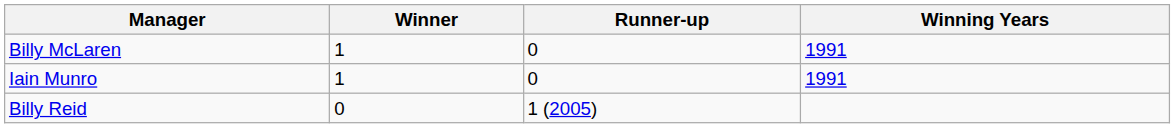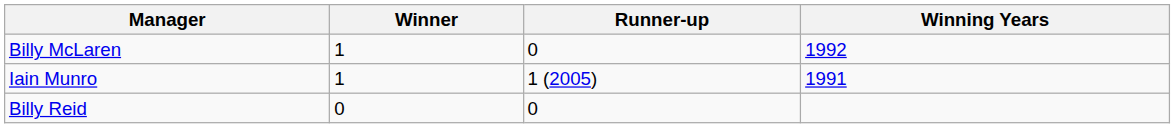Billy McLaren | Winning Years: 1991 -> 1992
Iain Munro | Runner-up: 0 -> 1 (2005)
Billy Reid | Runner-up: 1 (2005) -> 0
